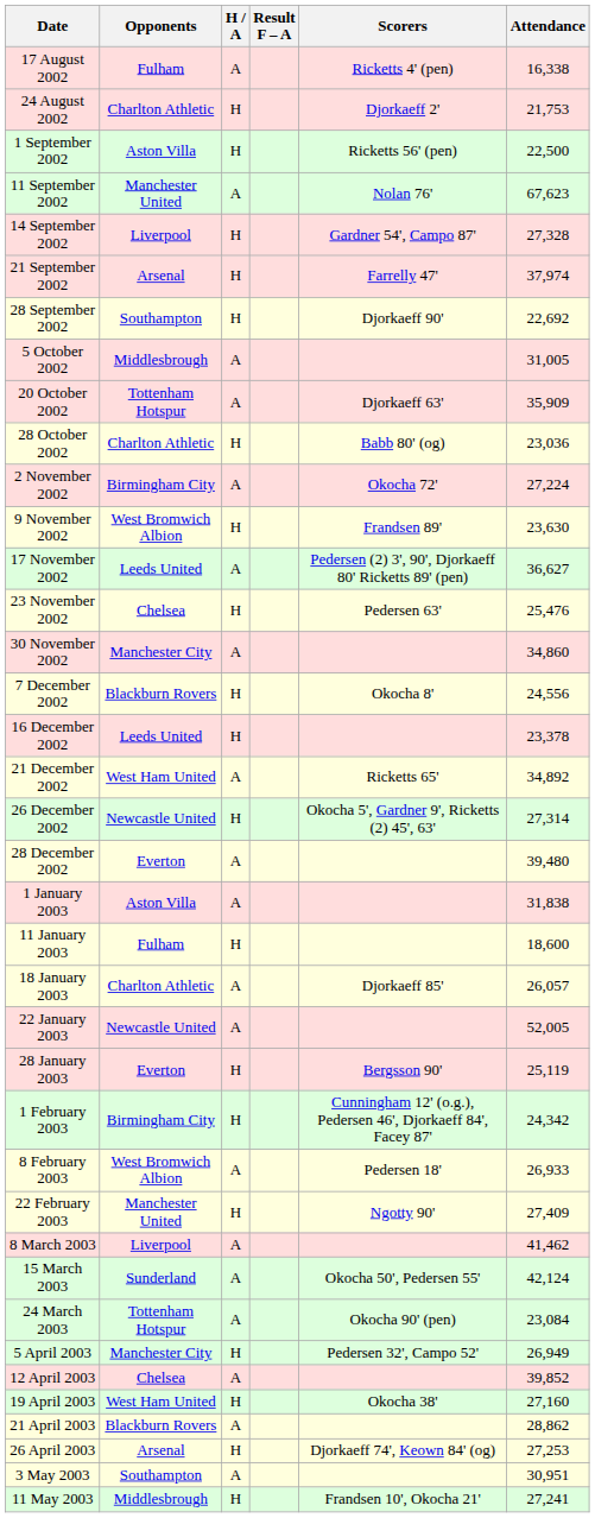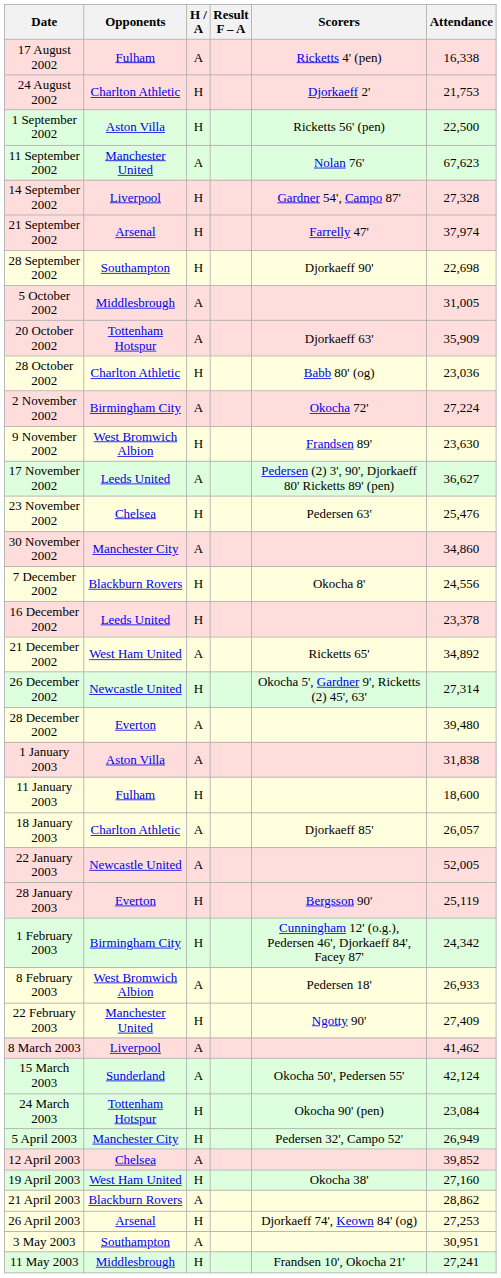28 September 2002 | Attendance: 22,692 -> 22,698
24 March 2003 | H / A: A -> H
